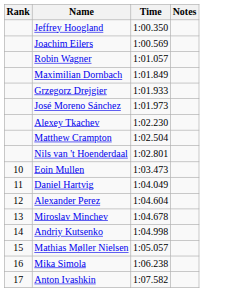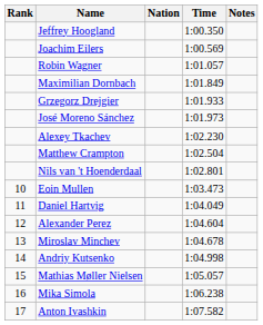+ column: Nation
